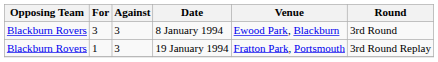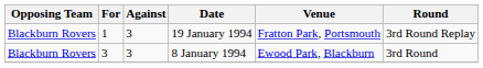rows swapped: 8 January 1994 <-> 19 January 1994
